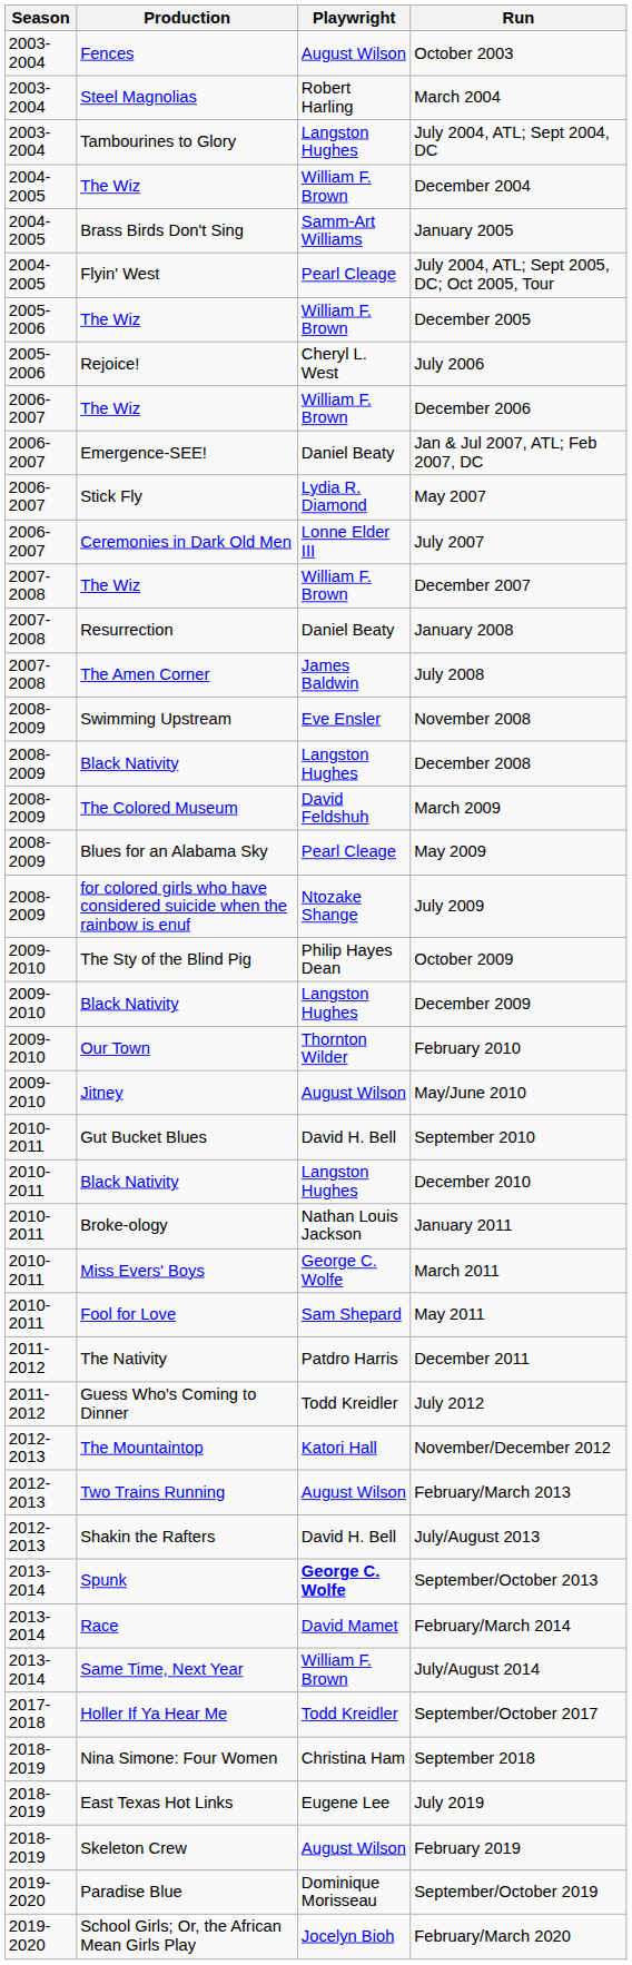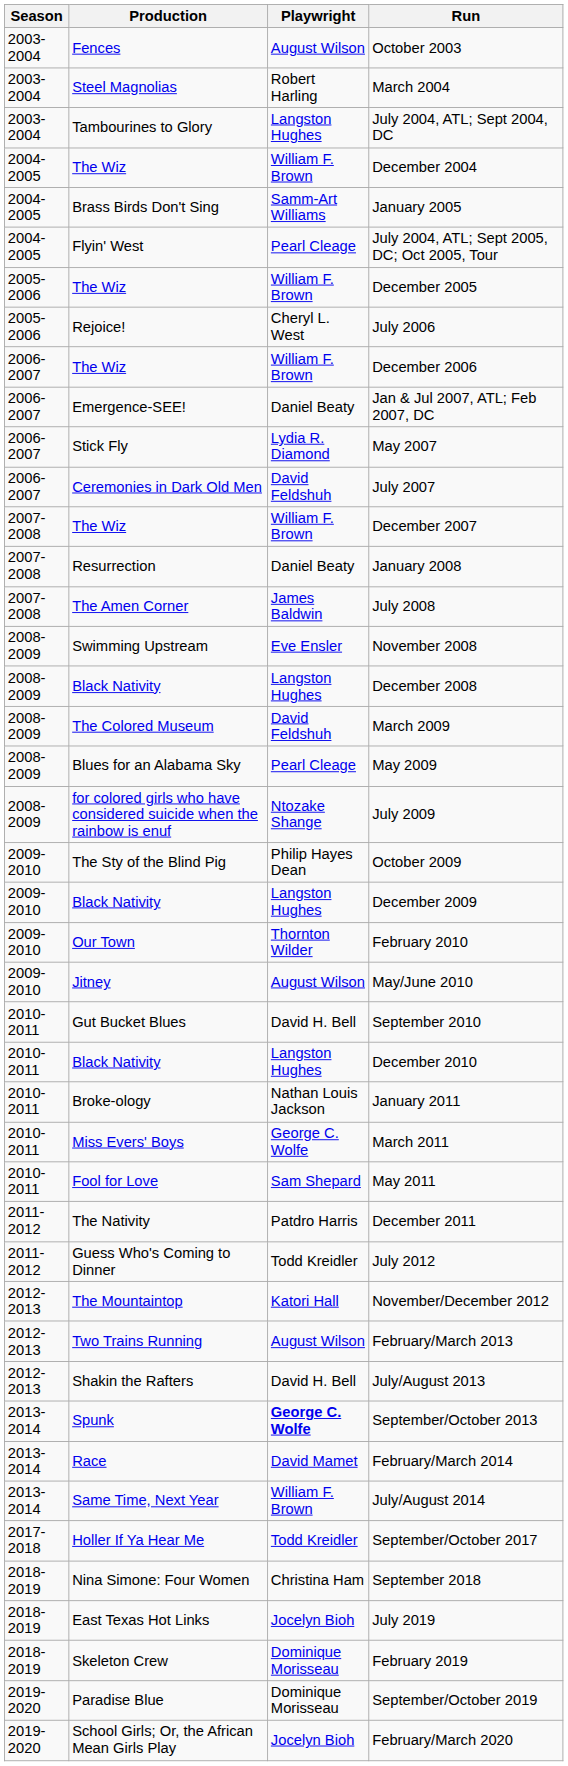July 2007 | Playwright: Lonne Elder III -> David Feldshuh
July 2019 | Playwright: Eugene Lee -> Jocelyn Bioh
February 2019 | Playwright: August Wilson -> Dominique Morisseau
